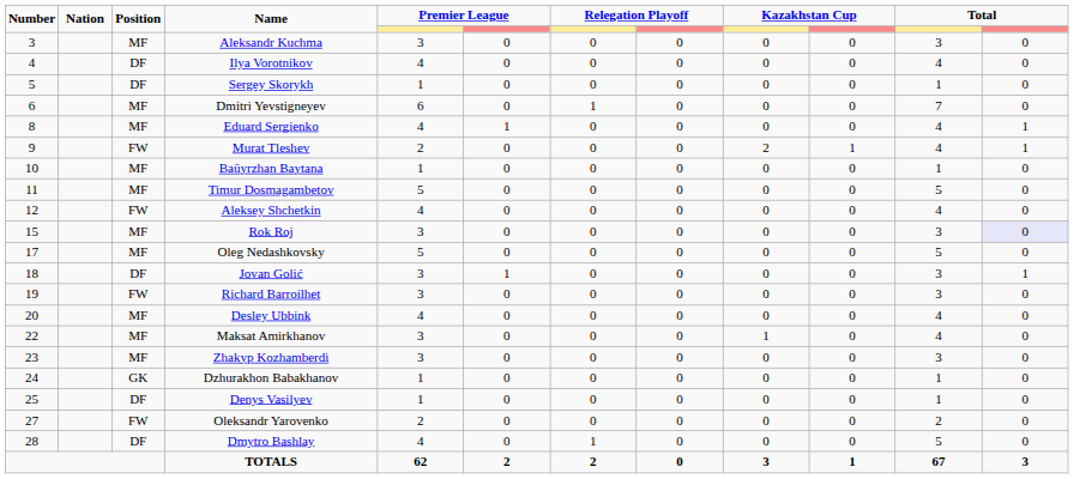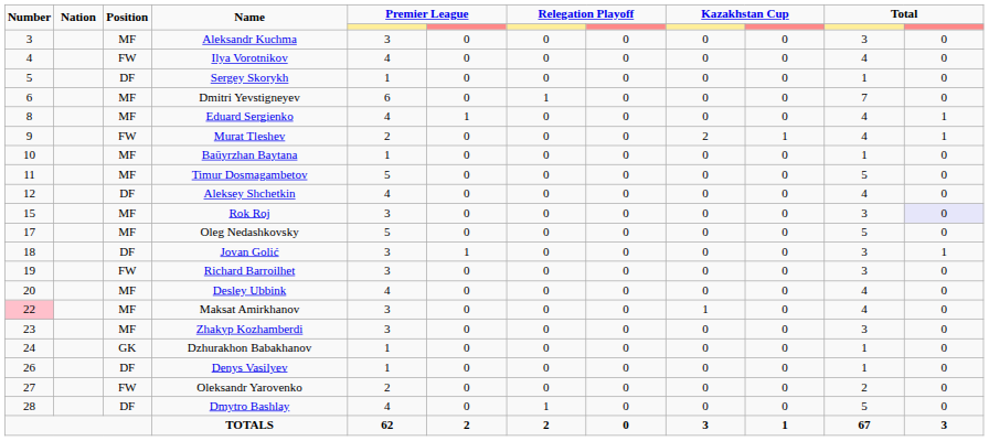Ilya Vorotnikov | Position: DF -> FW
Aleksey Shchetkin | Position: FW -> DF
Maksat Amirkhanov | Number: no background -> pink background
Denys Vasilyev | Number: 25 -> 26
